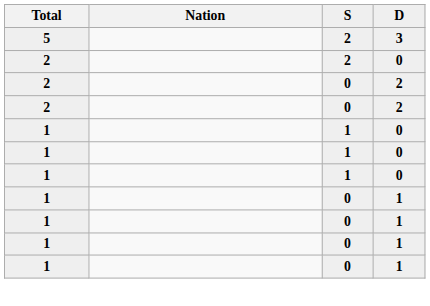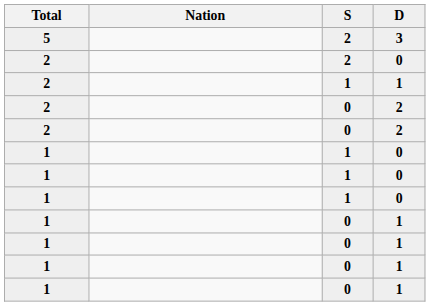+ row: 2 | 1 | 1
